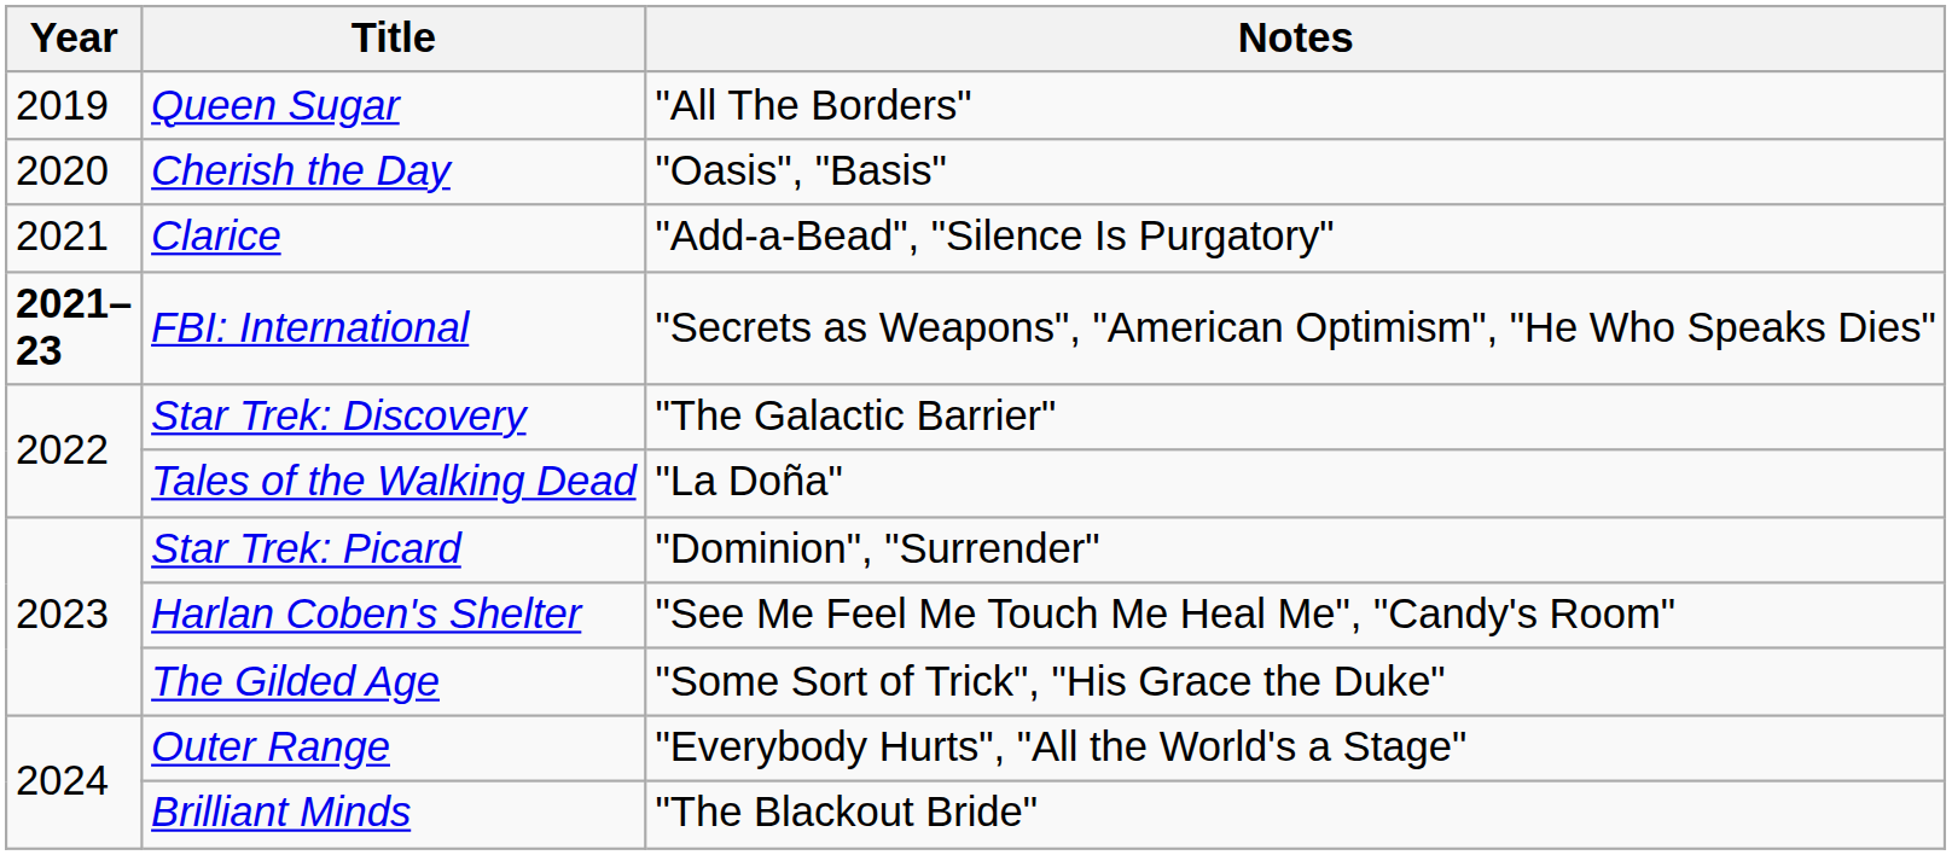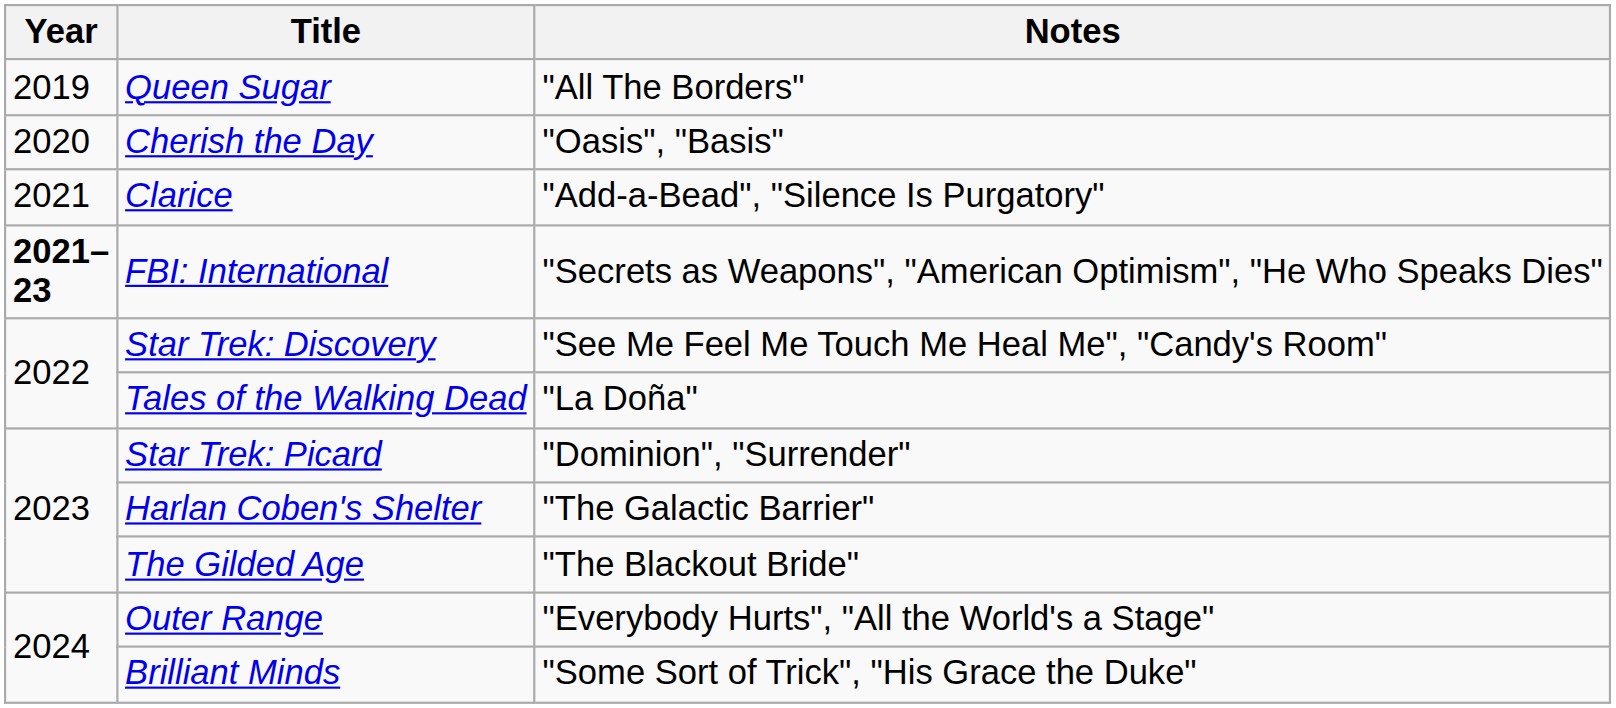Star Trek: Discovery | Notes: "The Galactic Barrier" -> "See Me Feel Me Touch Me Heal Me", "Candy's Room"
Harlan Coben's Shelter | Notes: "See Me Feel Me Touch Me Heal Me", "Candy's Room" -> "The Galactic Barrier"
The Gilded Age | Notes: "Some Sort of Trick", "His Grace the Duke" -> "The Blackout Bride"
Brilliant Minds | Notes: "The Blackout Bride" -> "Some Sort of Trick", "His Grace the Duke"
